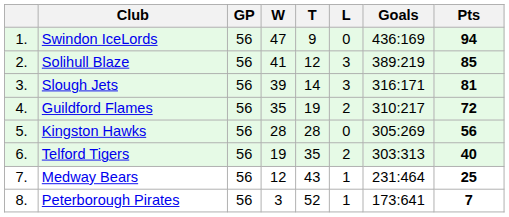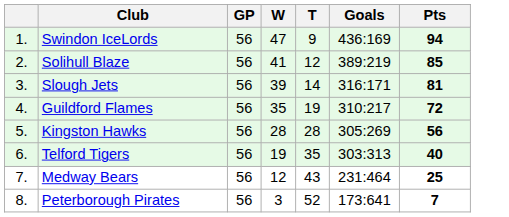- column: L | 0 | 3 | 3 | 2 | 0 | 2 | 1 | 1
